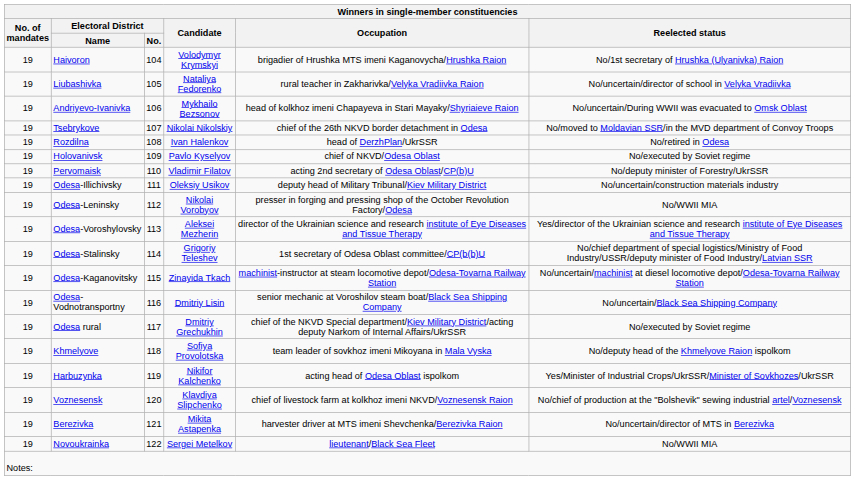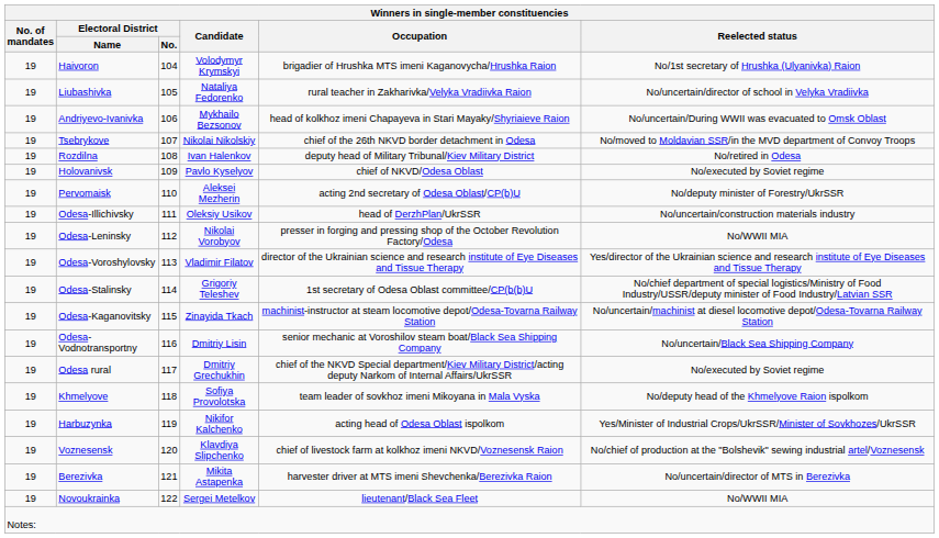Rozdilna | Winners in single-member constituencies / Occupation: head of DerzhPlan/UkrSSR -> deputy head of Military Tribunal/Kiev Military District
Pervomaisk | Winners in single-member constituencies / Candidate: Vladimir Filatov -> Aleksei Mezherin
Odesa-Illichivsky | Winners in single-member constituencies / Occupation: deputy head of Military Tribunal/Kiev Military District -> head of DerzhPlan/UkrSSR
Odesa-Voroshylovsky | Winners in single-member constituencies / Candidate: Aleksei Mezherin -> Vladimir Filatov
